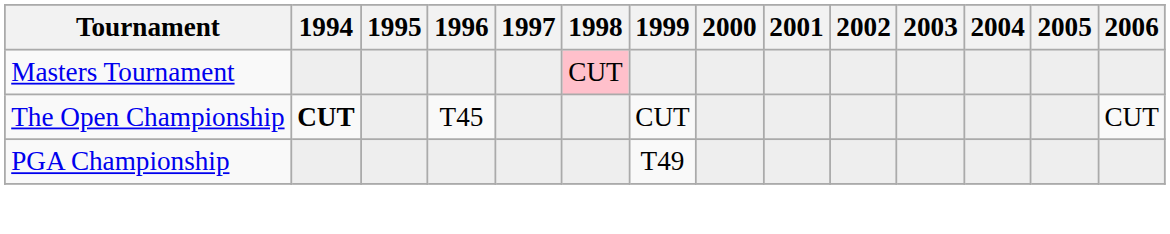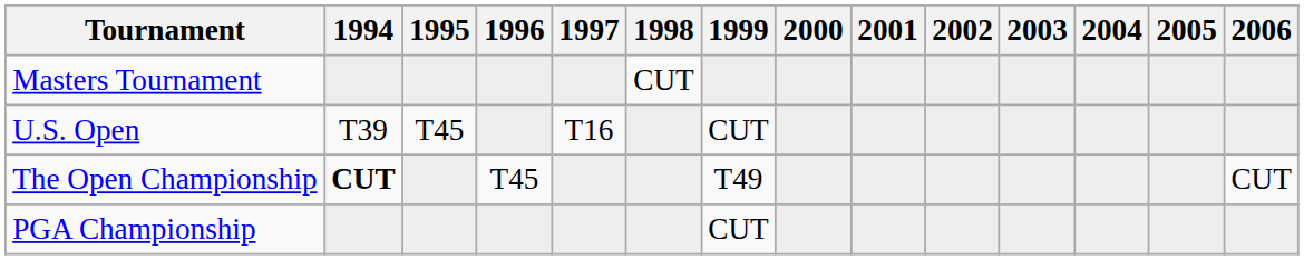Masters Tournament | 1998: pink background -> no background
+ row: U.S. Open | T39 | T45 | T16 | CUT
The Open Championship | 1999: CUT -> T49
PGA Championship | 1999: T49 -> CUT
